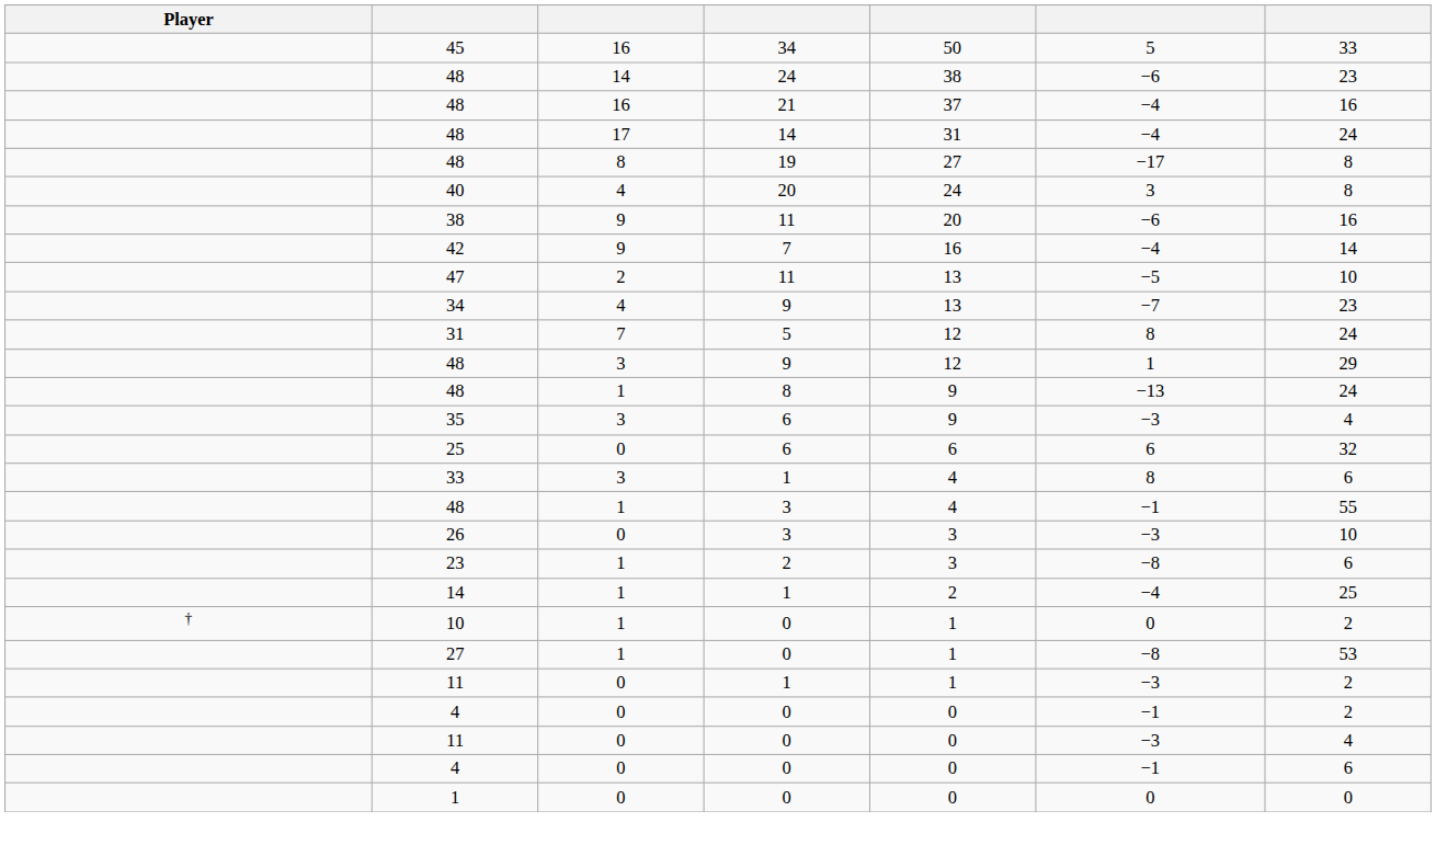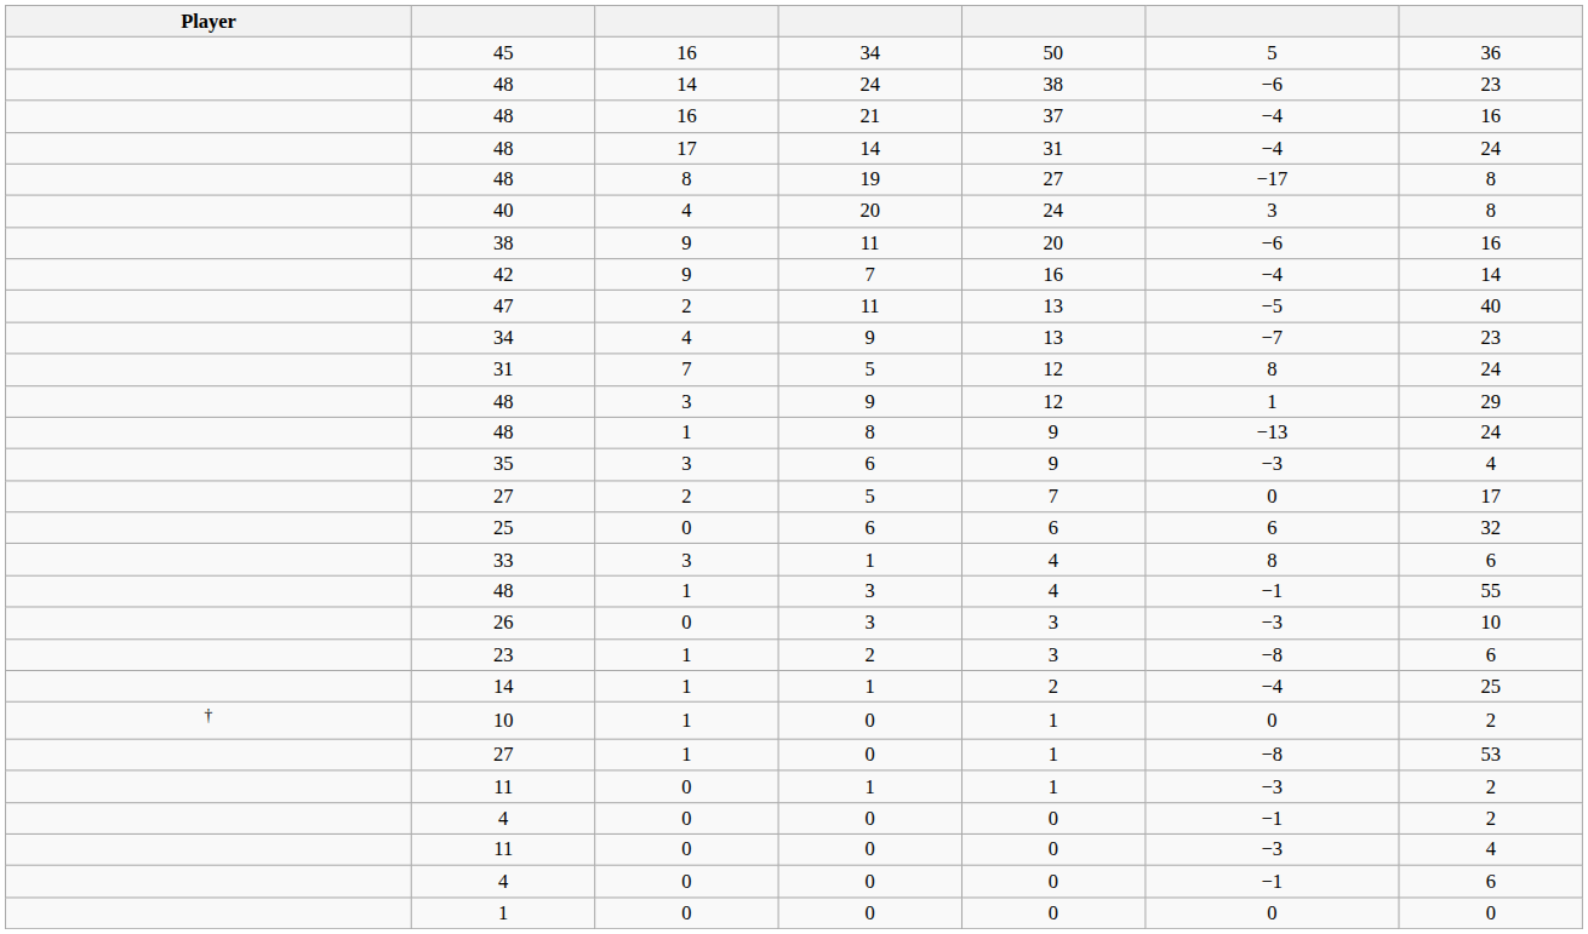45 | column 7: 33 -> 36
47 | column 7: 10 -> 40
+ row: 27 | 2 | 5 | 7 | 0 | 17
